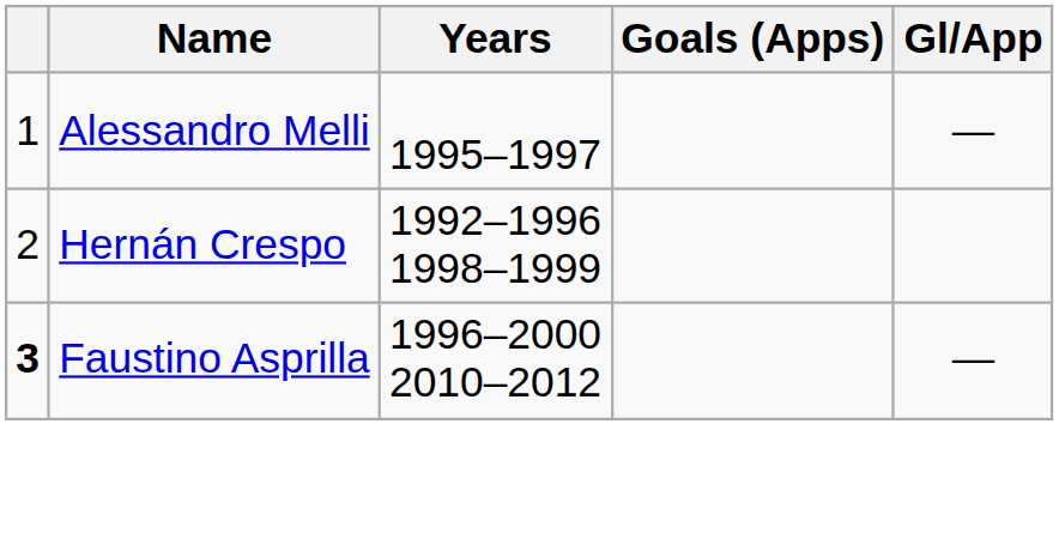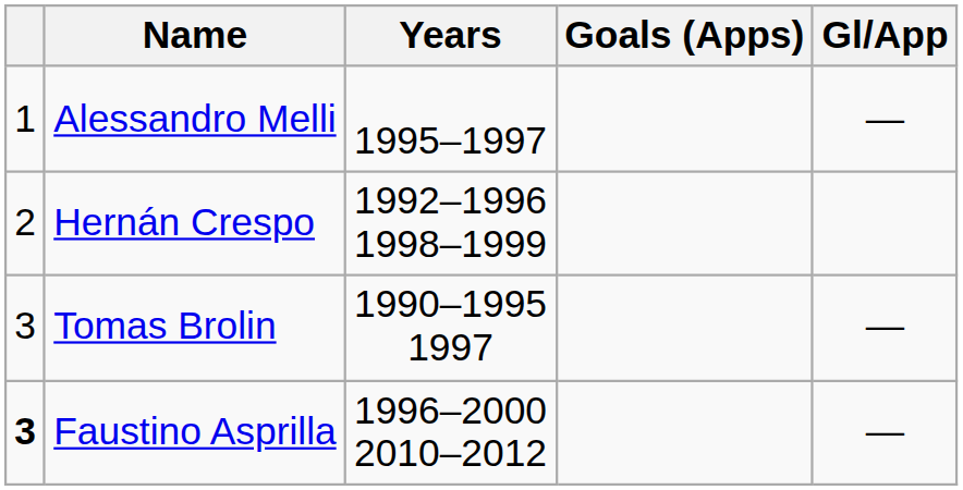+ row: 3 | Tomas Brolin | 1990–1995 1997 | —
